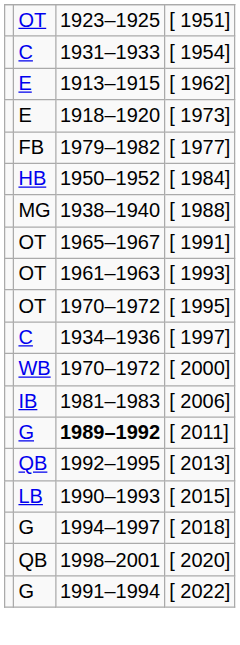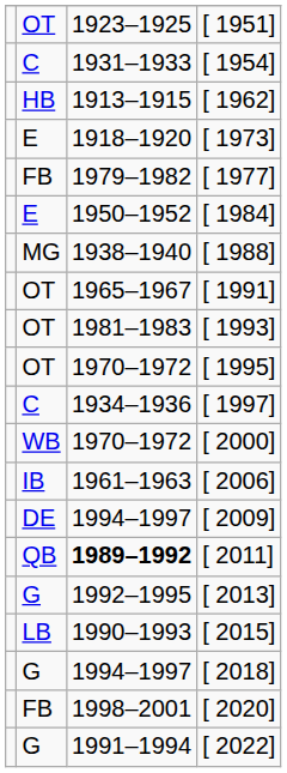[ 1962] | column 2: E -> HB
[ 1984] | column 2: HB -> E
[ 1993] | column 3: 1961–1963 -> 1981–1983
[ 2006] | column 3: 1981–1983 -> 1961–1963
+ row: DE | 1994–1997 | [ 2009]
[ 2011] | column 2: G -> QB
[ 2013] | column 2: QB -> G
[ 2020] | column 2: QB -> FB
